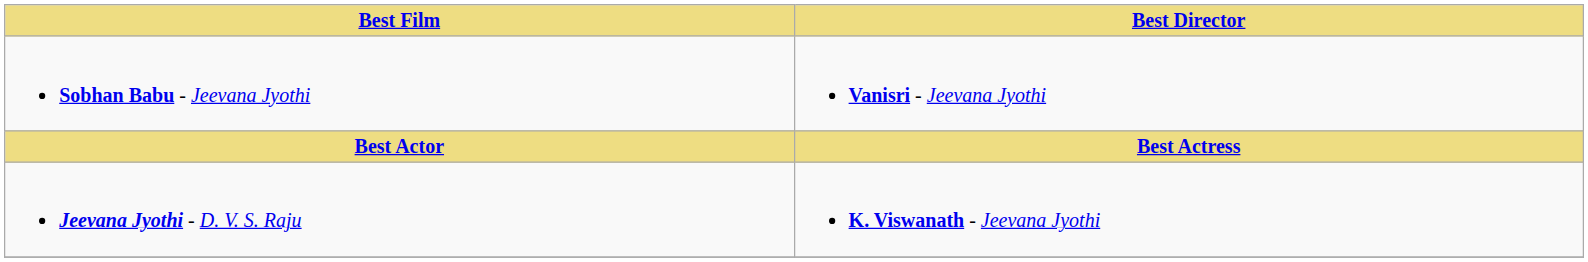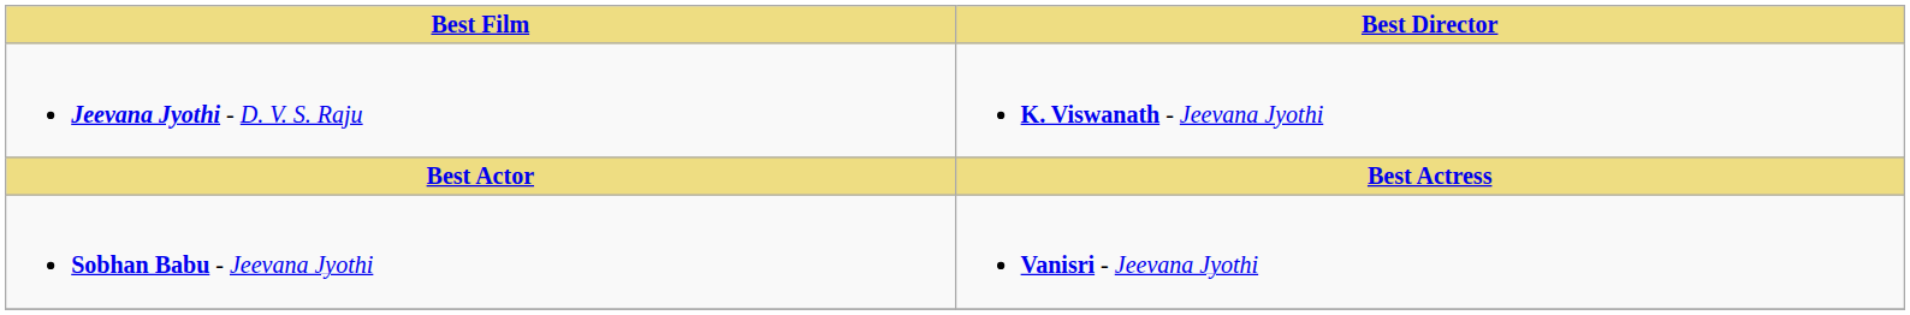rows swapped: Jeevana Jyothi - D. V. S. Raju <-> Sobhan Babu - Jeevana Jyothi
